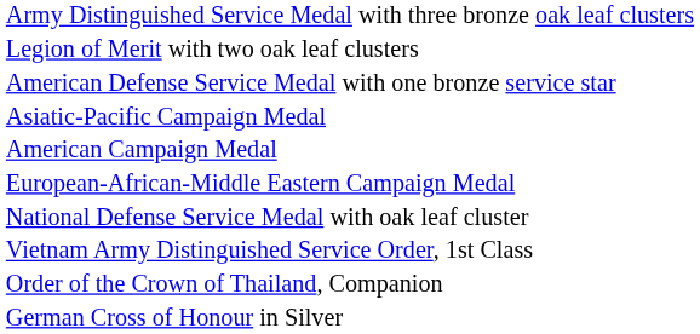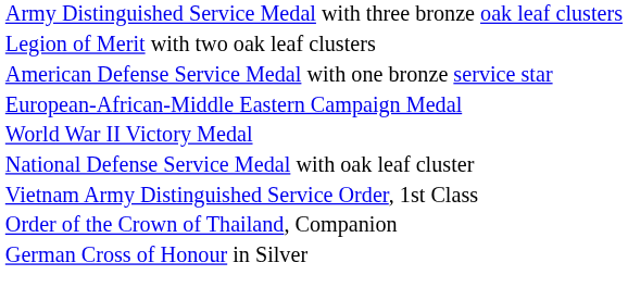- row: Asiatic-Pacific Campaign Medal
- row: American Campaign Medal
+ row: World War II Victory Medal
